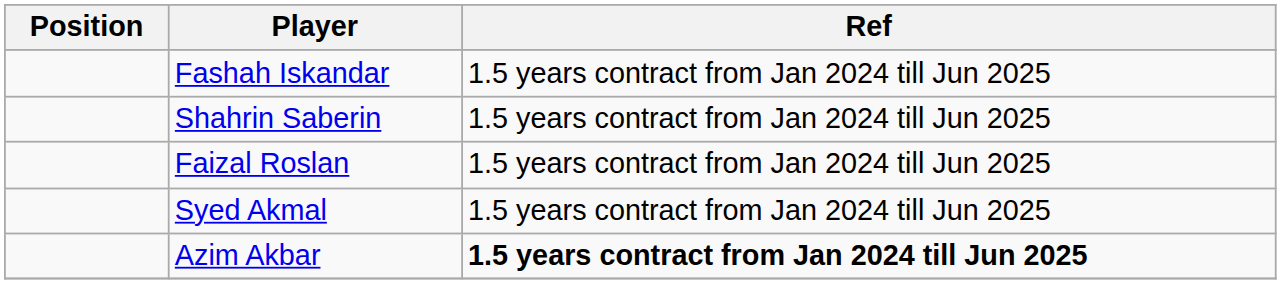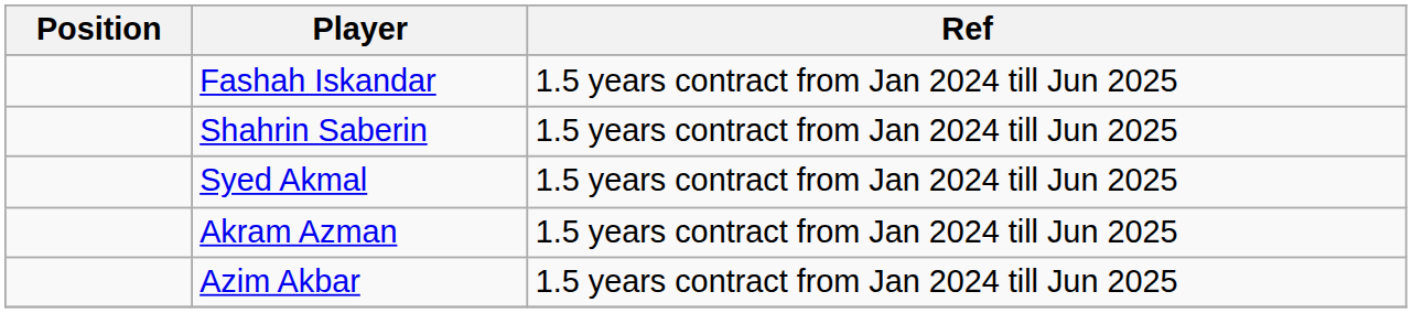- row: Faizal Roslan | 1.5 years contract from Jan 2024 till Jun 2025
+ row: Akram Azman | 1.5 years contract from Jan 2024 till Jun 2025
Azim Akbar | Ref: bold -> normal
